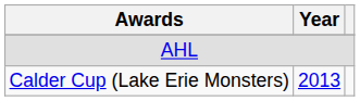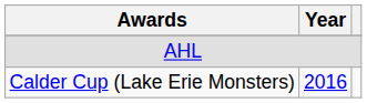Calder Cup (Lake Erie Monsters) | Year: 2013 -> 2016
